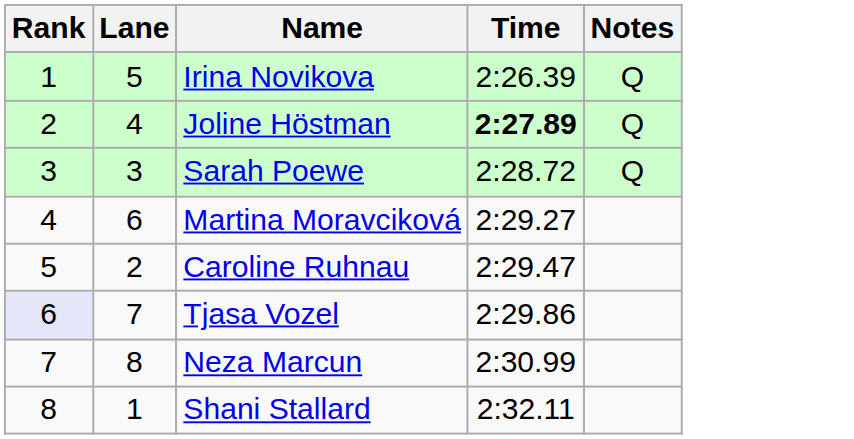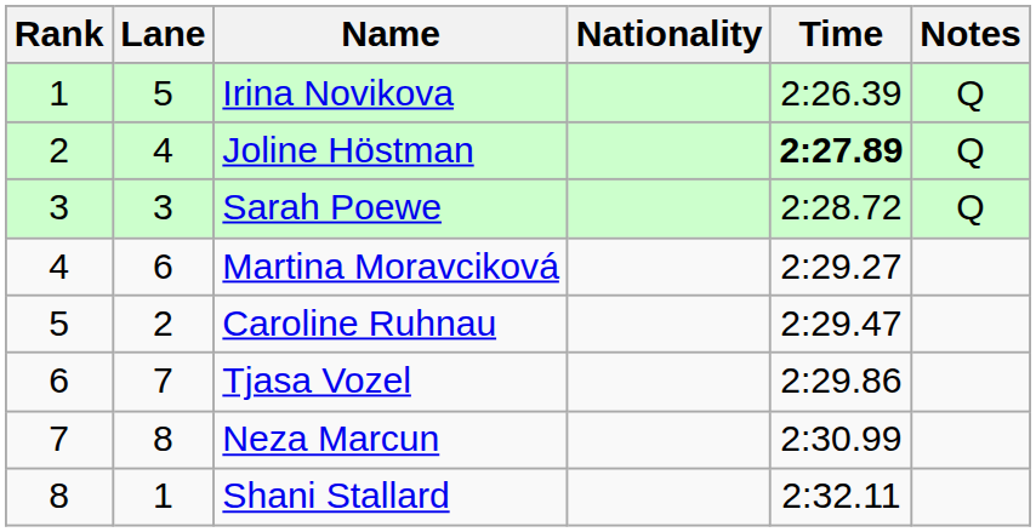+ column: Nationality
Tjasa Vozel | Rank: lavender background -> no background
